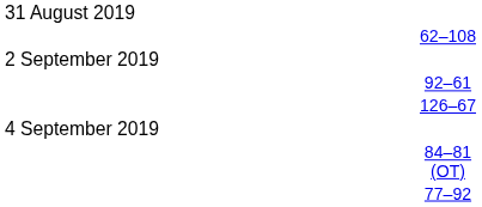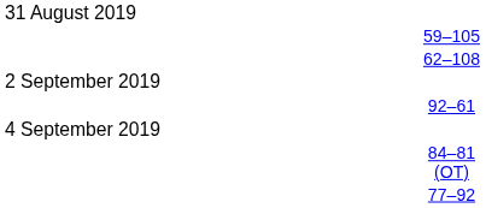+ row: 59–105
- row: 126–67
